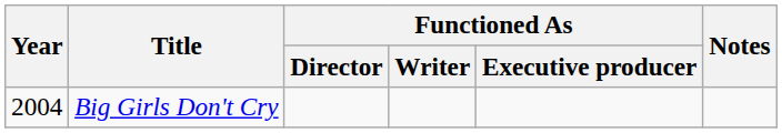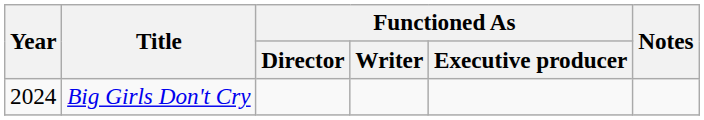Big Girls Don't Cry | Year: 2004 -> 2024
